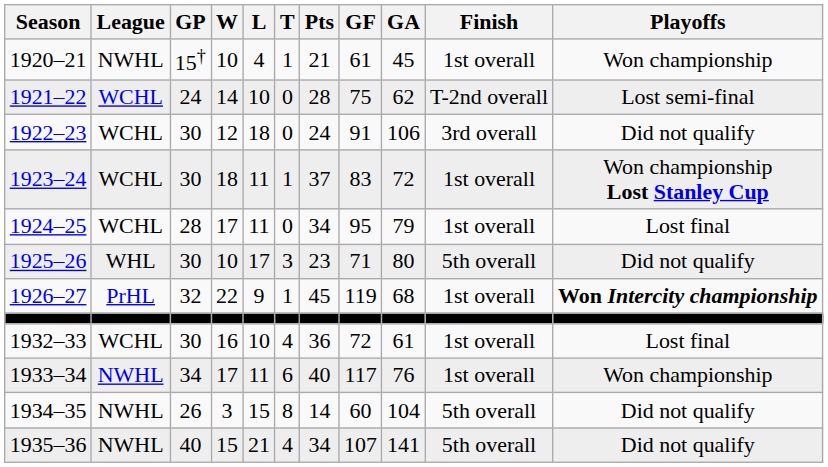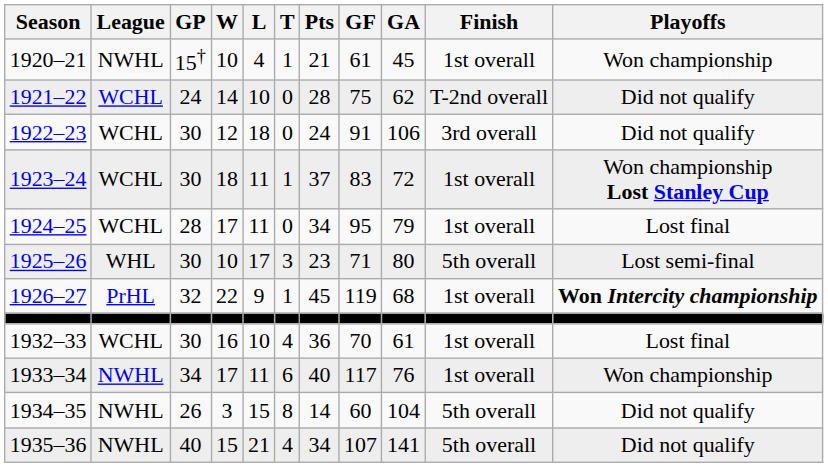1921–22 | Playoffs: Lost semi-final -> Did not qualify
1925–26 | Playoffs: Did not qualify -> Lost semi-final
1932–33 | GF: 72 -> 70
